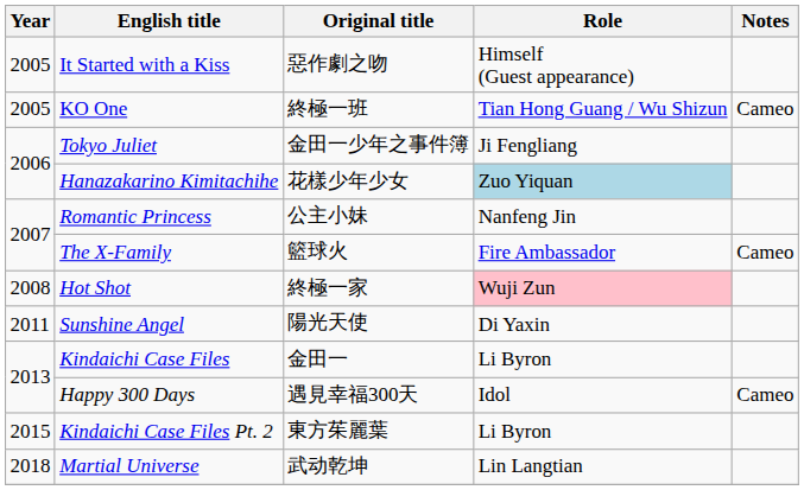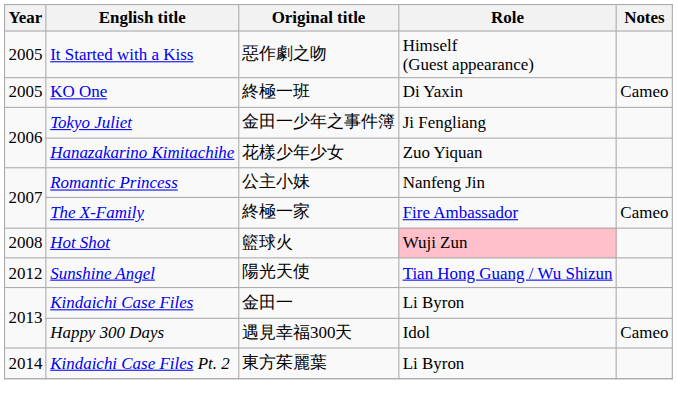KO One | Role: Tian Hong Guang / Wu Shizun -> Di Yaxin
Hanazakarino Kimitachihe | Role: lightblue background -> no background
The X-Family | Original title: 籃球火 -> 終極一家
Hot Shot | Original title: 終極一家 -> 籃球火
Sunshine Angel | Year: 2011 -> 2012
Sunshine Angel | Role: Di Yaxin -> Tian Hong Guang / Wu Shizun
Kindaichi Case Files Pt. 2 | Year: 2015 -> 2014
- row: 2018 | Martial Universe | 武动乾坤 | Lin Langtian
